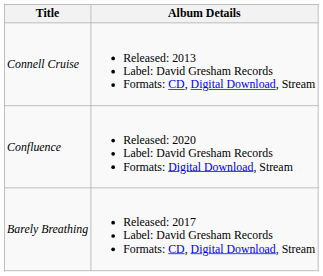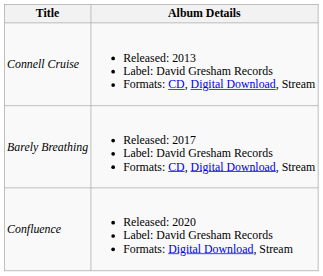rows swapped: Barely Breathing <-> Confluence
